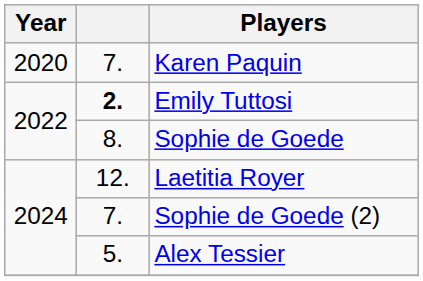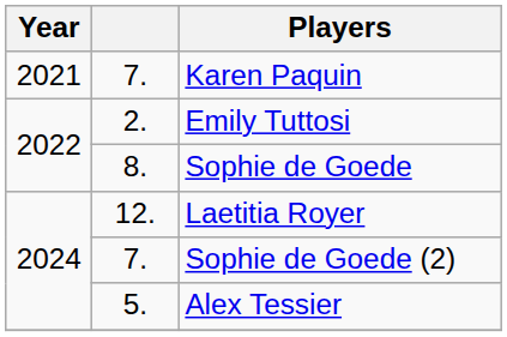Karen Paquin | Year: 2020 -> 2021
Emily Tuttosi | column 2: bold -> normal
